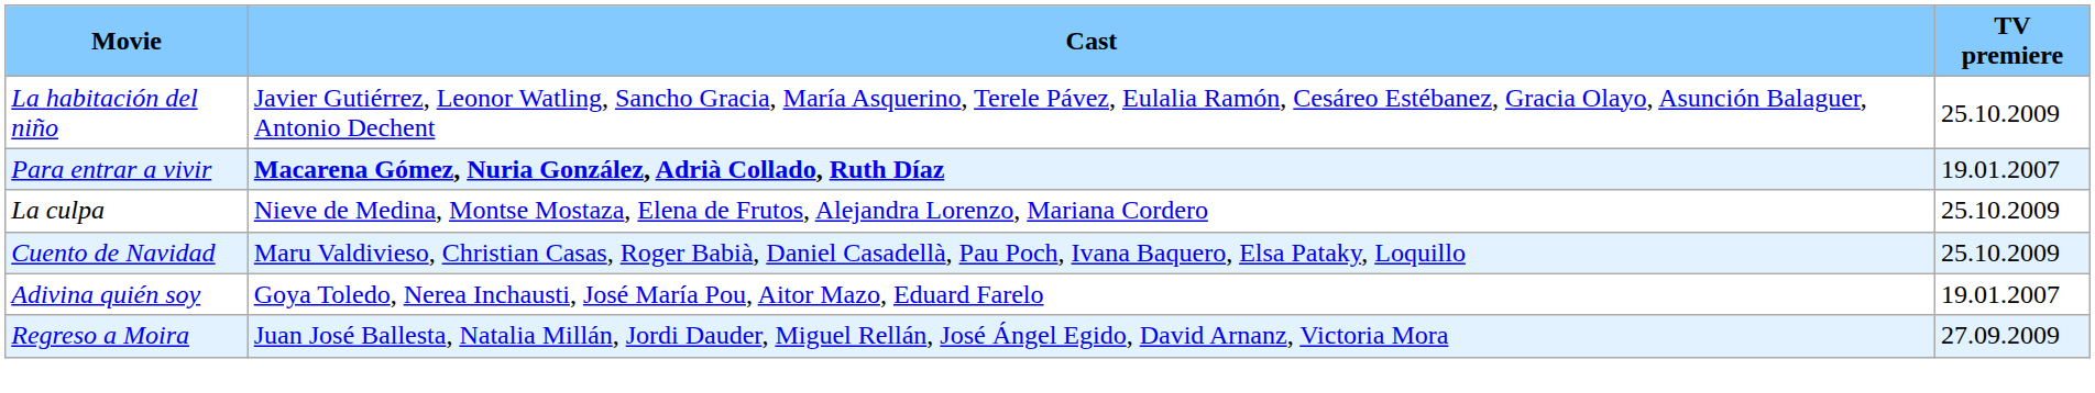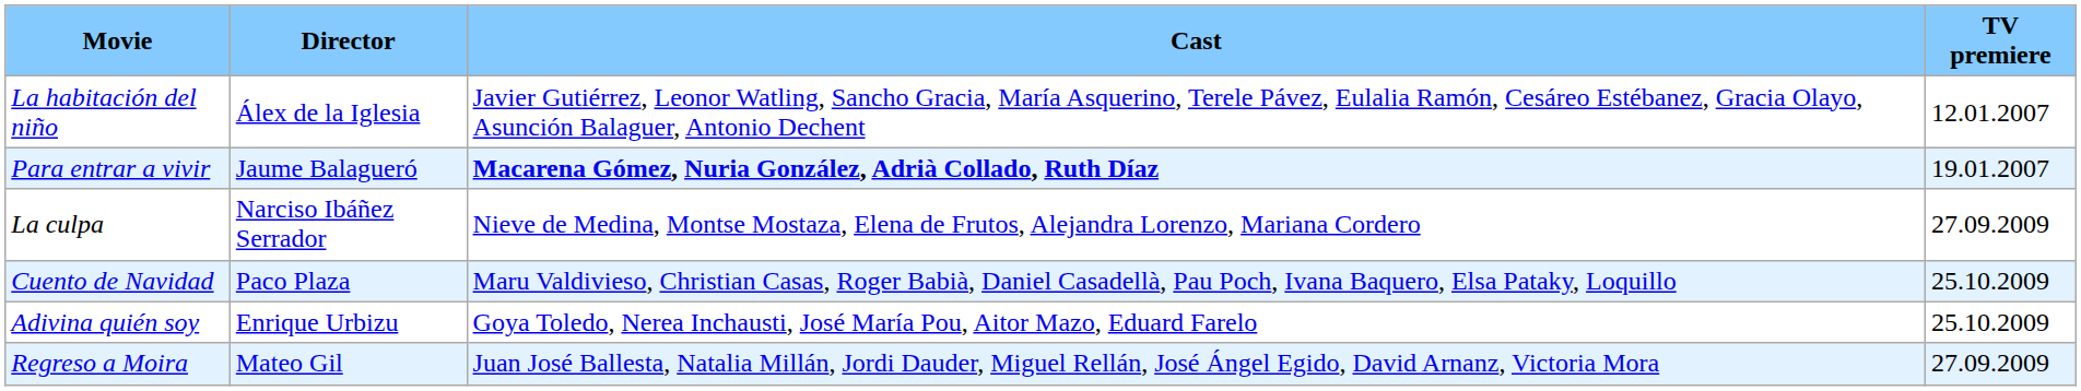+ column: Director | Álex de la Iglesia | Jaume Balagueró | Narciso Ibáñez Serrador | Paco Plaza | Enrique Urbizu | Mateo Gil
La habitación del niño | TV premiere: 25.10.2009 -> 12.01.2007
La culpa | TV premiere: 25.10.2009 -> 27.09.2009
Adivina quién soy | TV premiere: 19.01.2007 -> 25.10.2009
